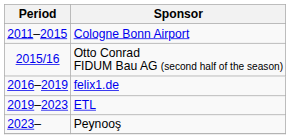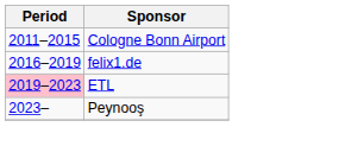- row: 2015/16 | Otto Conrad FIDUM Bau AG (second half of the season)
ETL | Period: no background -> pink background
